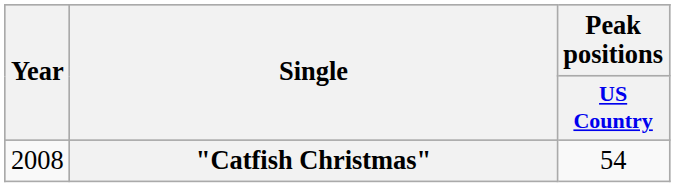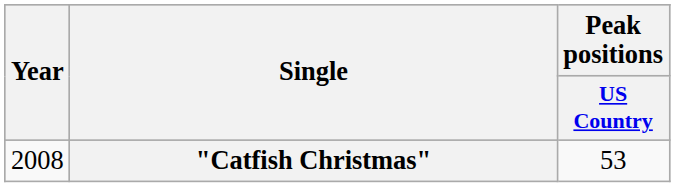"Catfish Christmas" | Peak positions / US Country: 54 -> 53
